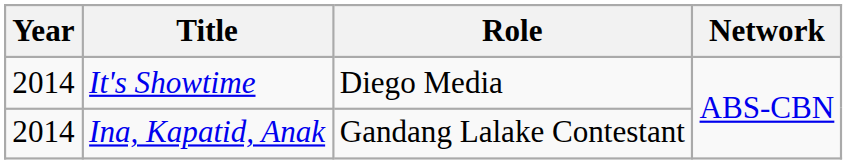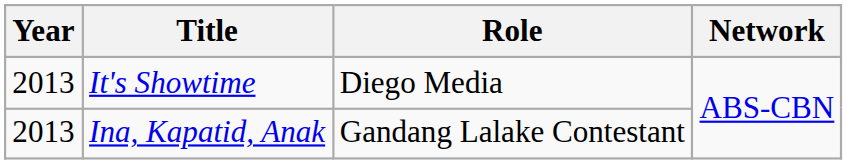It's Showtime | Year: 2014 -> 2013
Ina, Kapatid, Anak | Year: 2014 -> 2013
